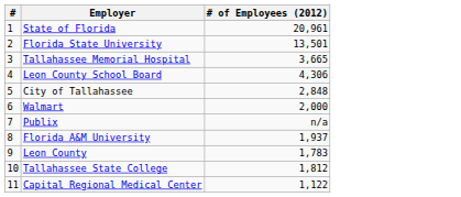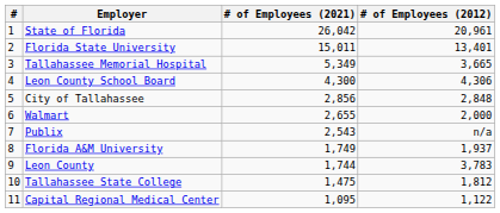+ column: # of Employees (2021) | 26,042 | 15,011 | 5,349 | 4,300 | 2,856 | 2,655 | 2,543 | 1,749 | 1,744 | 1,475 | 1,095
Florida State University | # of Employees (2012): 13,501 -> 13,401
Leon County | # of Employees (2012): 1,783 -> 3,783
